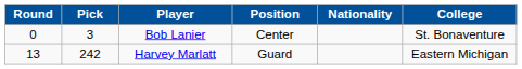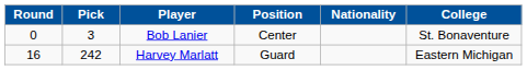Harvey Marlatt | Round: 13 -> 16
